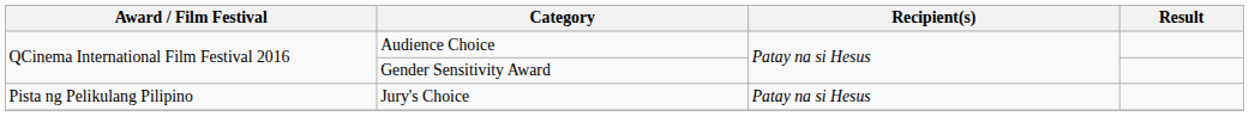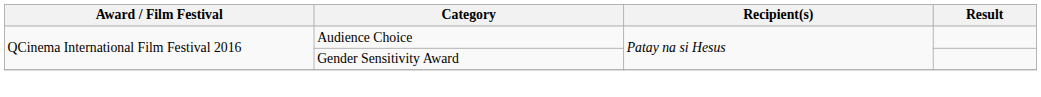- row: Pista ng Pelikulang Pilipino | Jury's Choice | Patay na si Hesus
